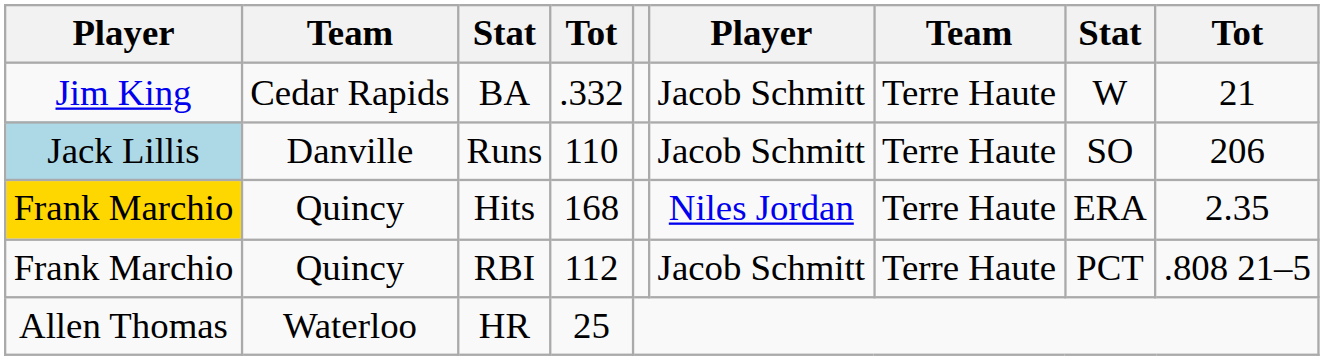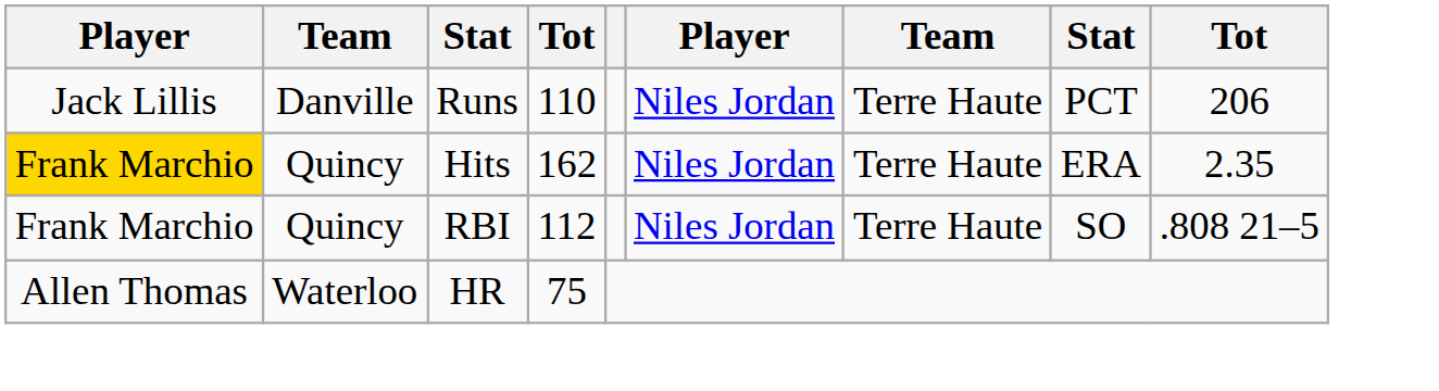- row: Jim King | Cedar Rapids | BA | .332 | Jacob Schmitt | Terre Haute | W | 21
Runs | column 1: lightblue background -> no background
Runs | column 6: Jacob Schmitt -> Niles Jordan
Runs | column 8: SO -> PCT
Hits | column 4: 168 -> 162
RBI | column 6: Jacob Schmitt -> Niles Jordan
RBI | column 8: PCT -> SO
HR | column 4: 25 -> 75
